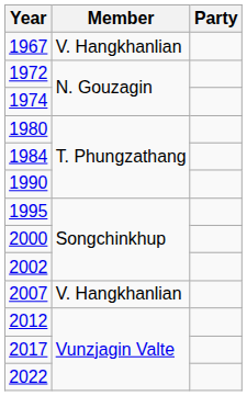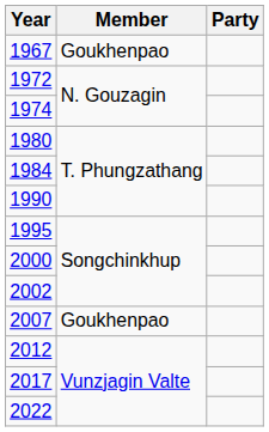1967 | Member: V. Hangkhanlian -> Goukhenpao
2007 | Member: V. Hangkhanlian -> Goukhenpao
